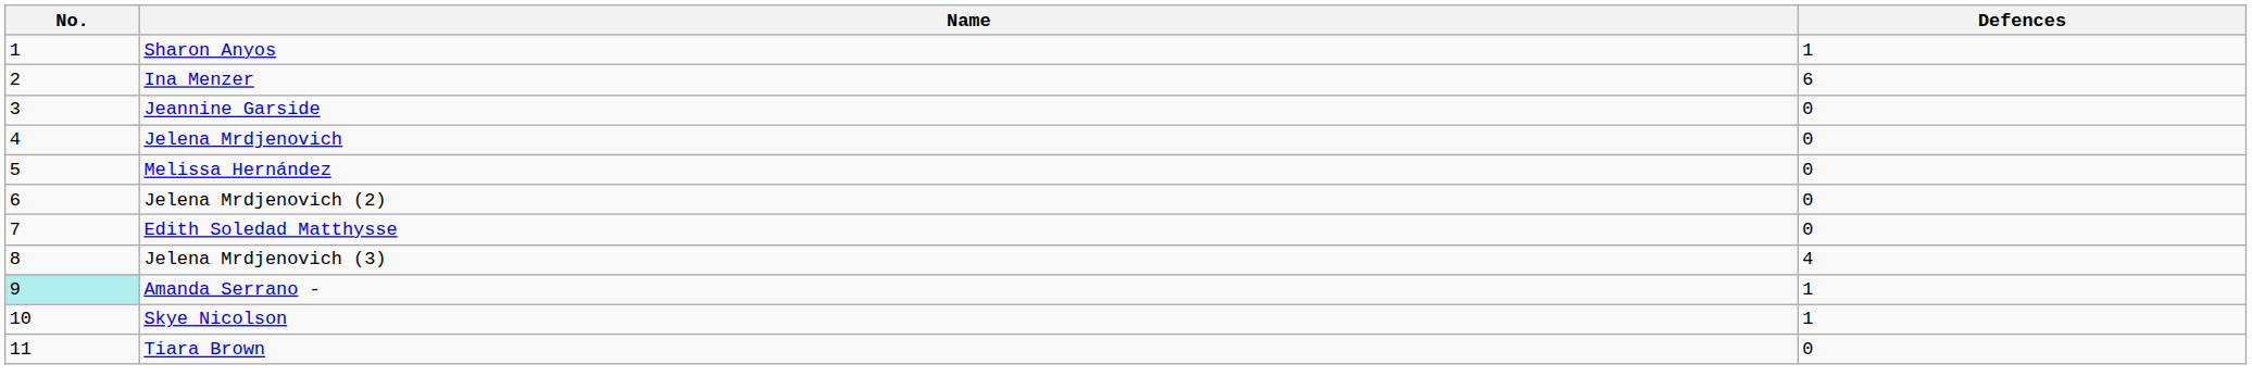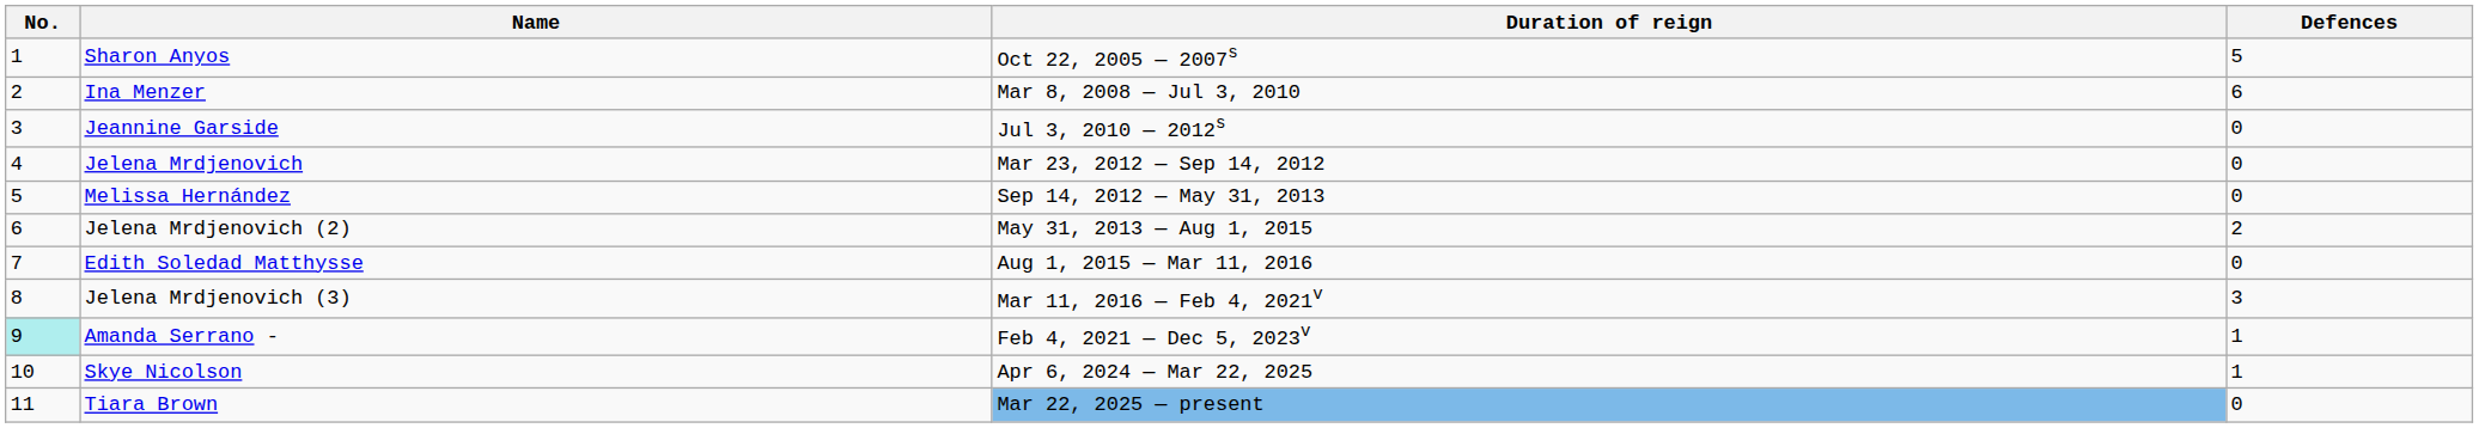+ column: Duration of reign | Oct 22, 2005 — 2007s | Mar 8, 2008 — Jul 3, 2010 | Jul 3, 2010 — 2012s | Mar 23, 2012 — Sep 14, 2012 | Sep 14, 2012 — May 31, 2013 | May 31, 2013 — Aug 1, 2015 | Aug 1, 2015 — Mar 11, 2016 | Mar 11, 2016 — Feb 4, 2021v | Feb 4, 2021 — Dec 5, 2023v | Apr 6, 2024 — Mar 22, 2025 | Mar 22, 2025 — present
Sharon Anyos | Defences: 1 -> 5
Jelena Mrdjenovich (2) | Defences: 0 -> 2
Jelena Mrdjenovich (3) | Defences: 4 -> 3
